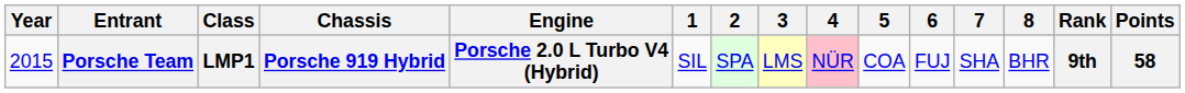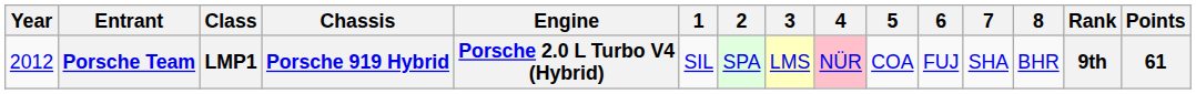Porsche Team | Year: 2015 -> 2012
Porsche Team | Points: 58 -> 61
